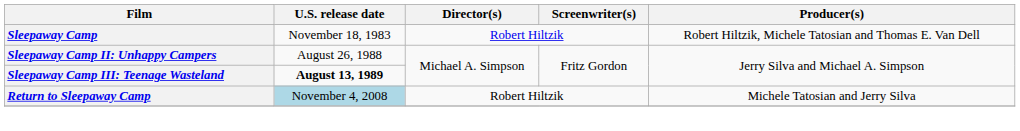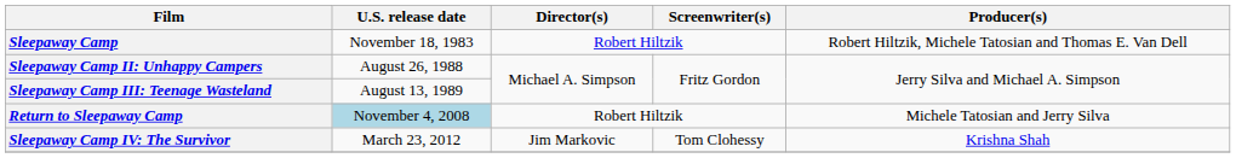Sleepaway Camp III: Teenage Wasteland | U.S. release date: bold -> normal
+ row: Sleepaway Camp IV: The Survivor | March 23, 2012 | Jim Markovic | Tom Clohessy | Krishna Shah
